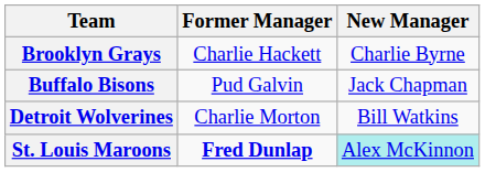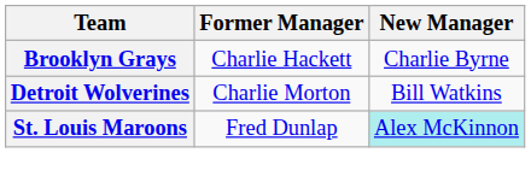- row: Buffalo Bisons | Pud Galvin | Jack Chapman
St. Louis Maroons | Former Manager: bold -> normal
